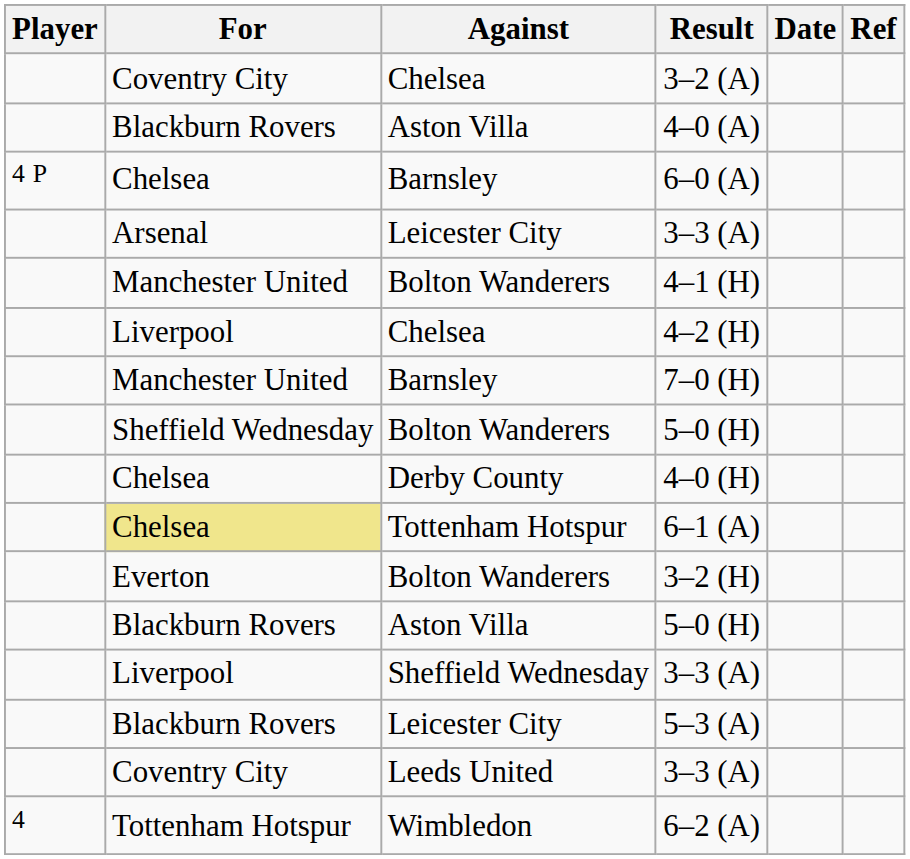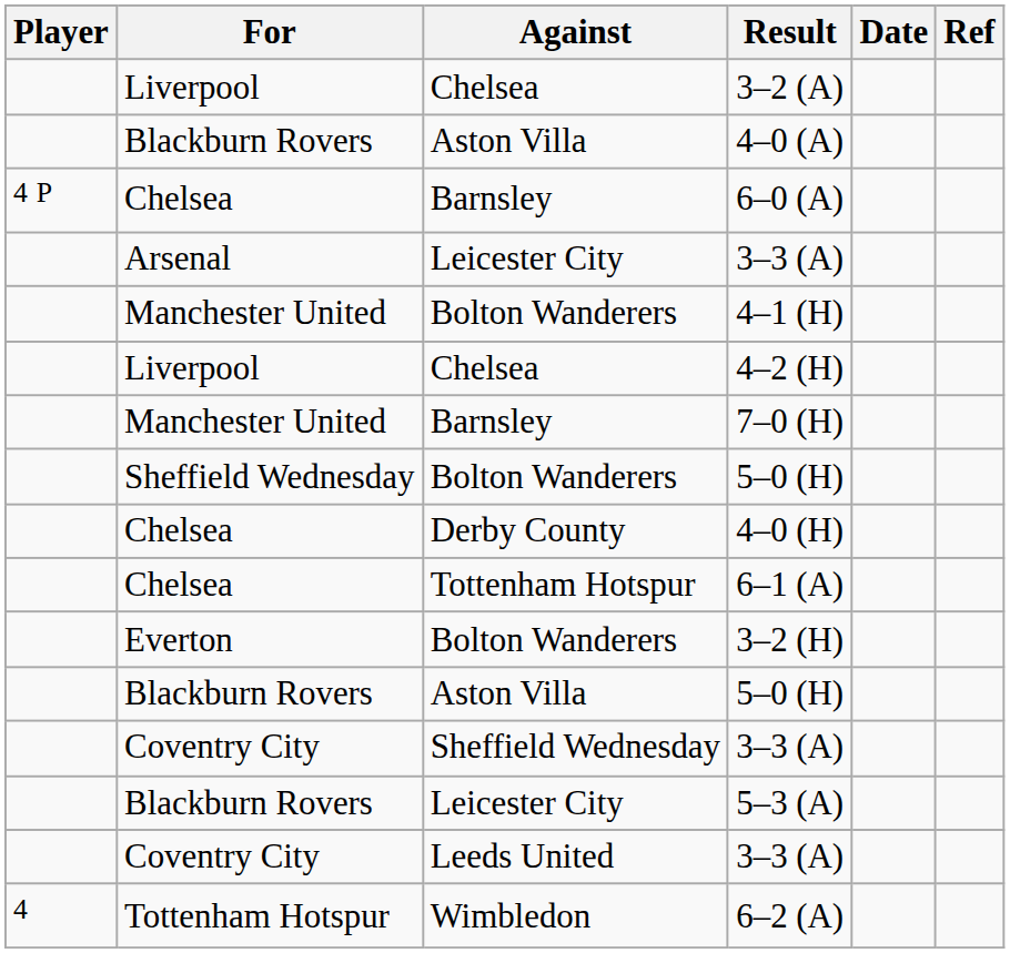3–2 (A) | For: Coventry City -> Liverpool
6–1 (A) | For: khaki background -> no background
Sheffield Wednesday / 3–3 (A) | For: Liverpool -> Coventry City
